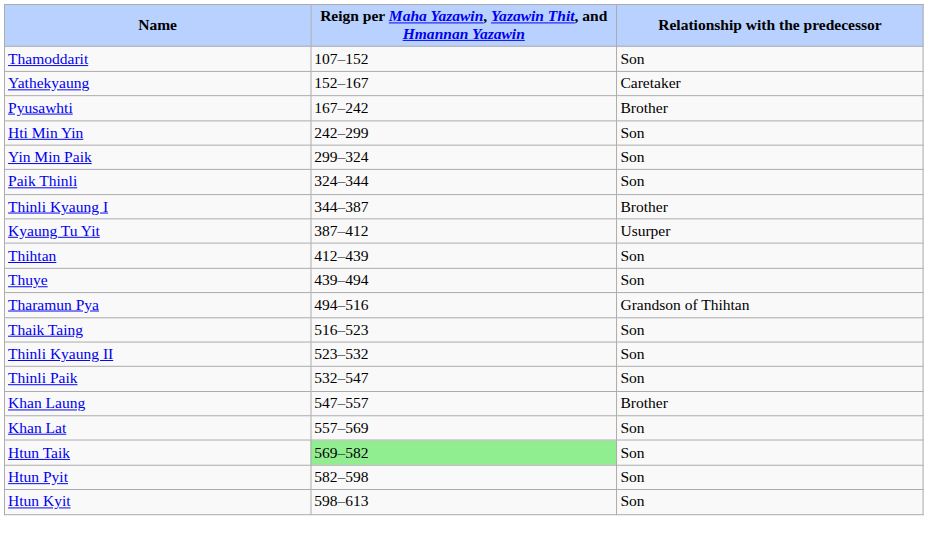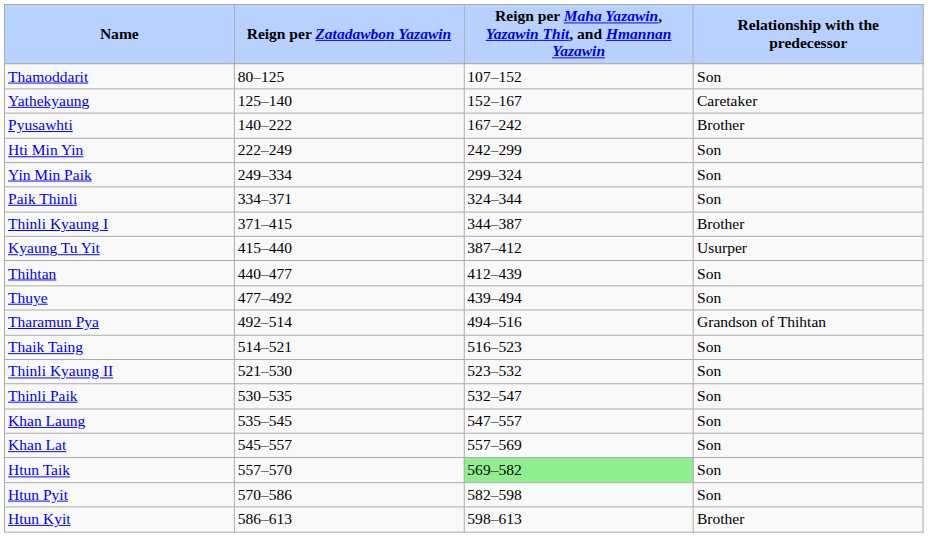+ column: Reign per Zatadawbon Yazawin | 80–125 | 125–140 | 140–222 | 222–249 | 249–334 | 334–371 | 371–415 | 415–440 | 440–477 | 477–492 | 492–514 | 514–521 | 521–530 | 530–535 | 535–545 | 545–557 | 557–570 | 570–586 | 586–613
Khan Laung | Relationship with the predecessor: Brother -> Son
Htun Kyit | Relationship with the predecessor: Son -> Brother
